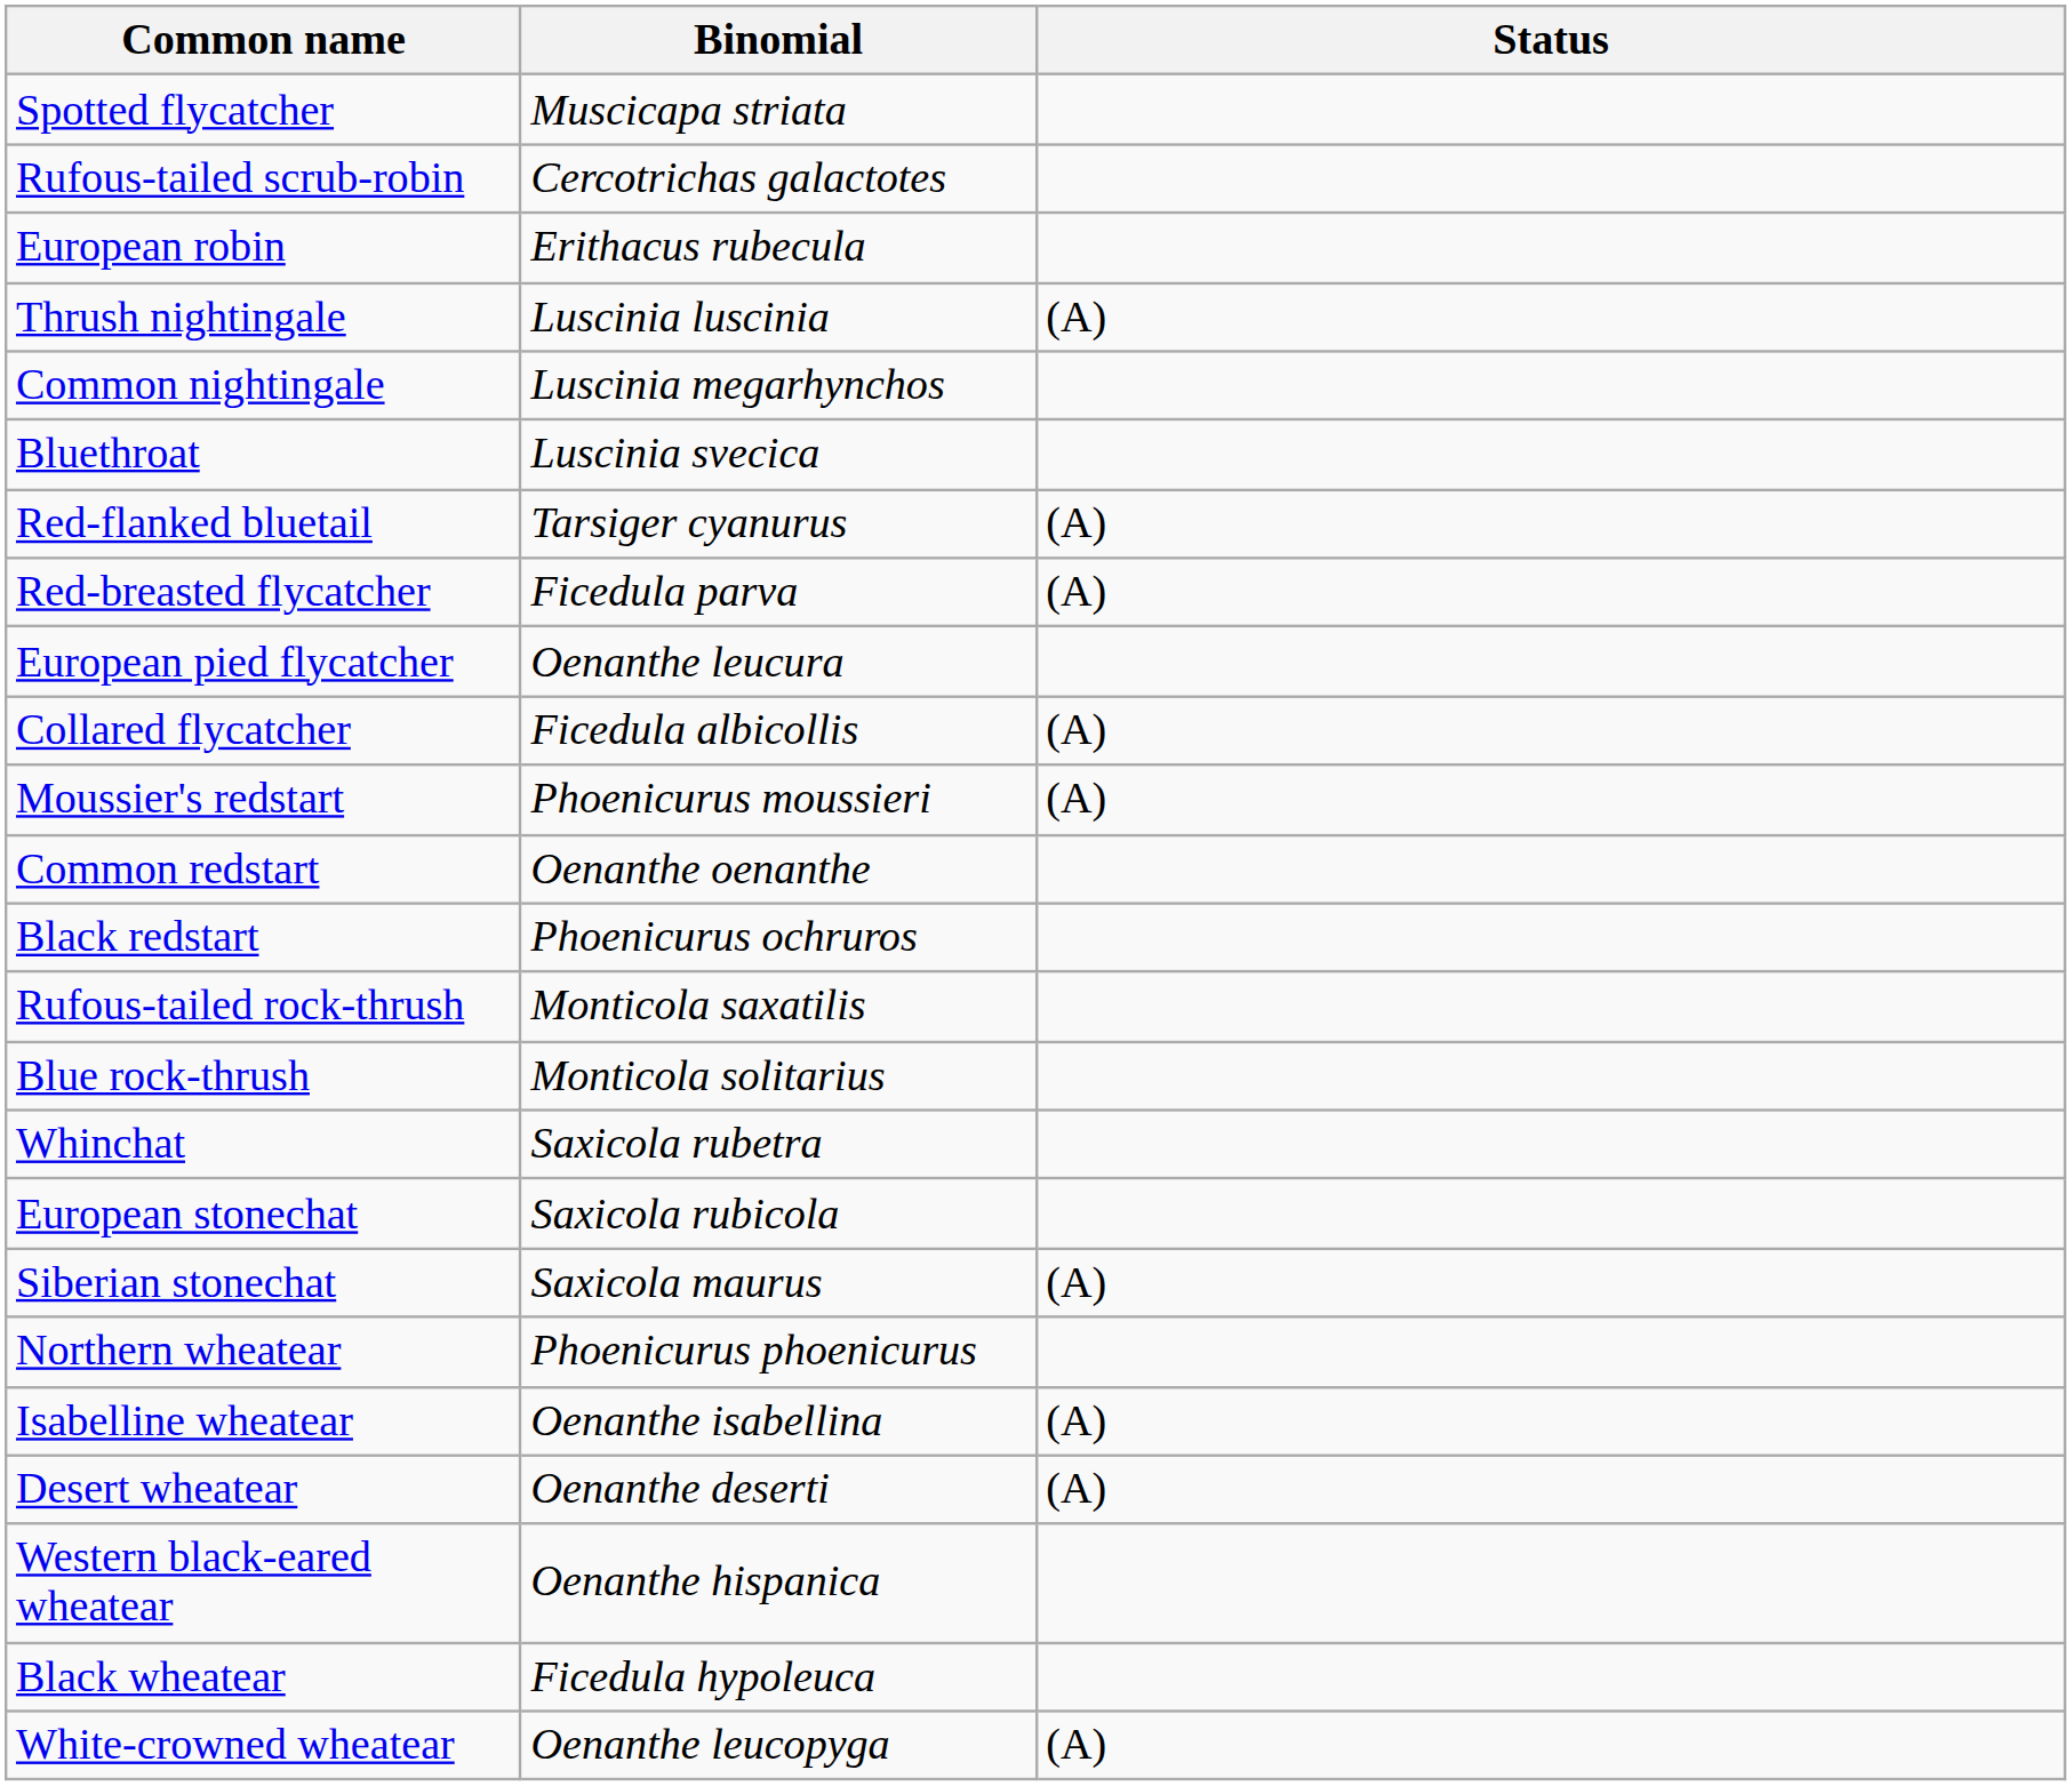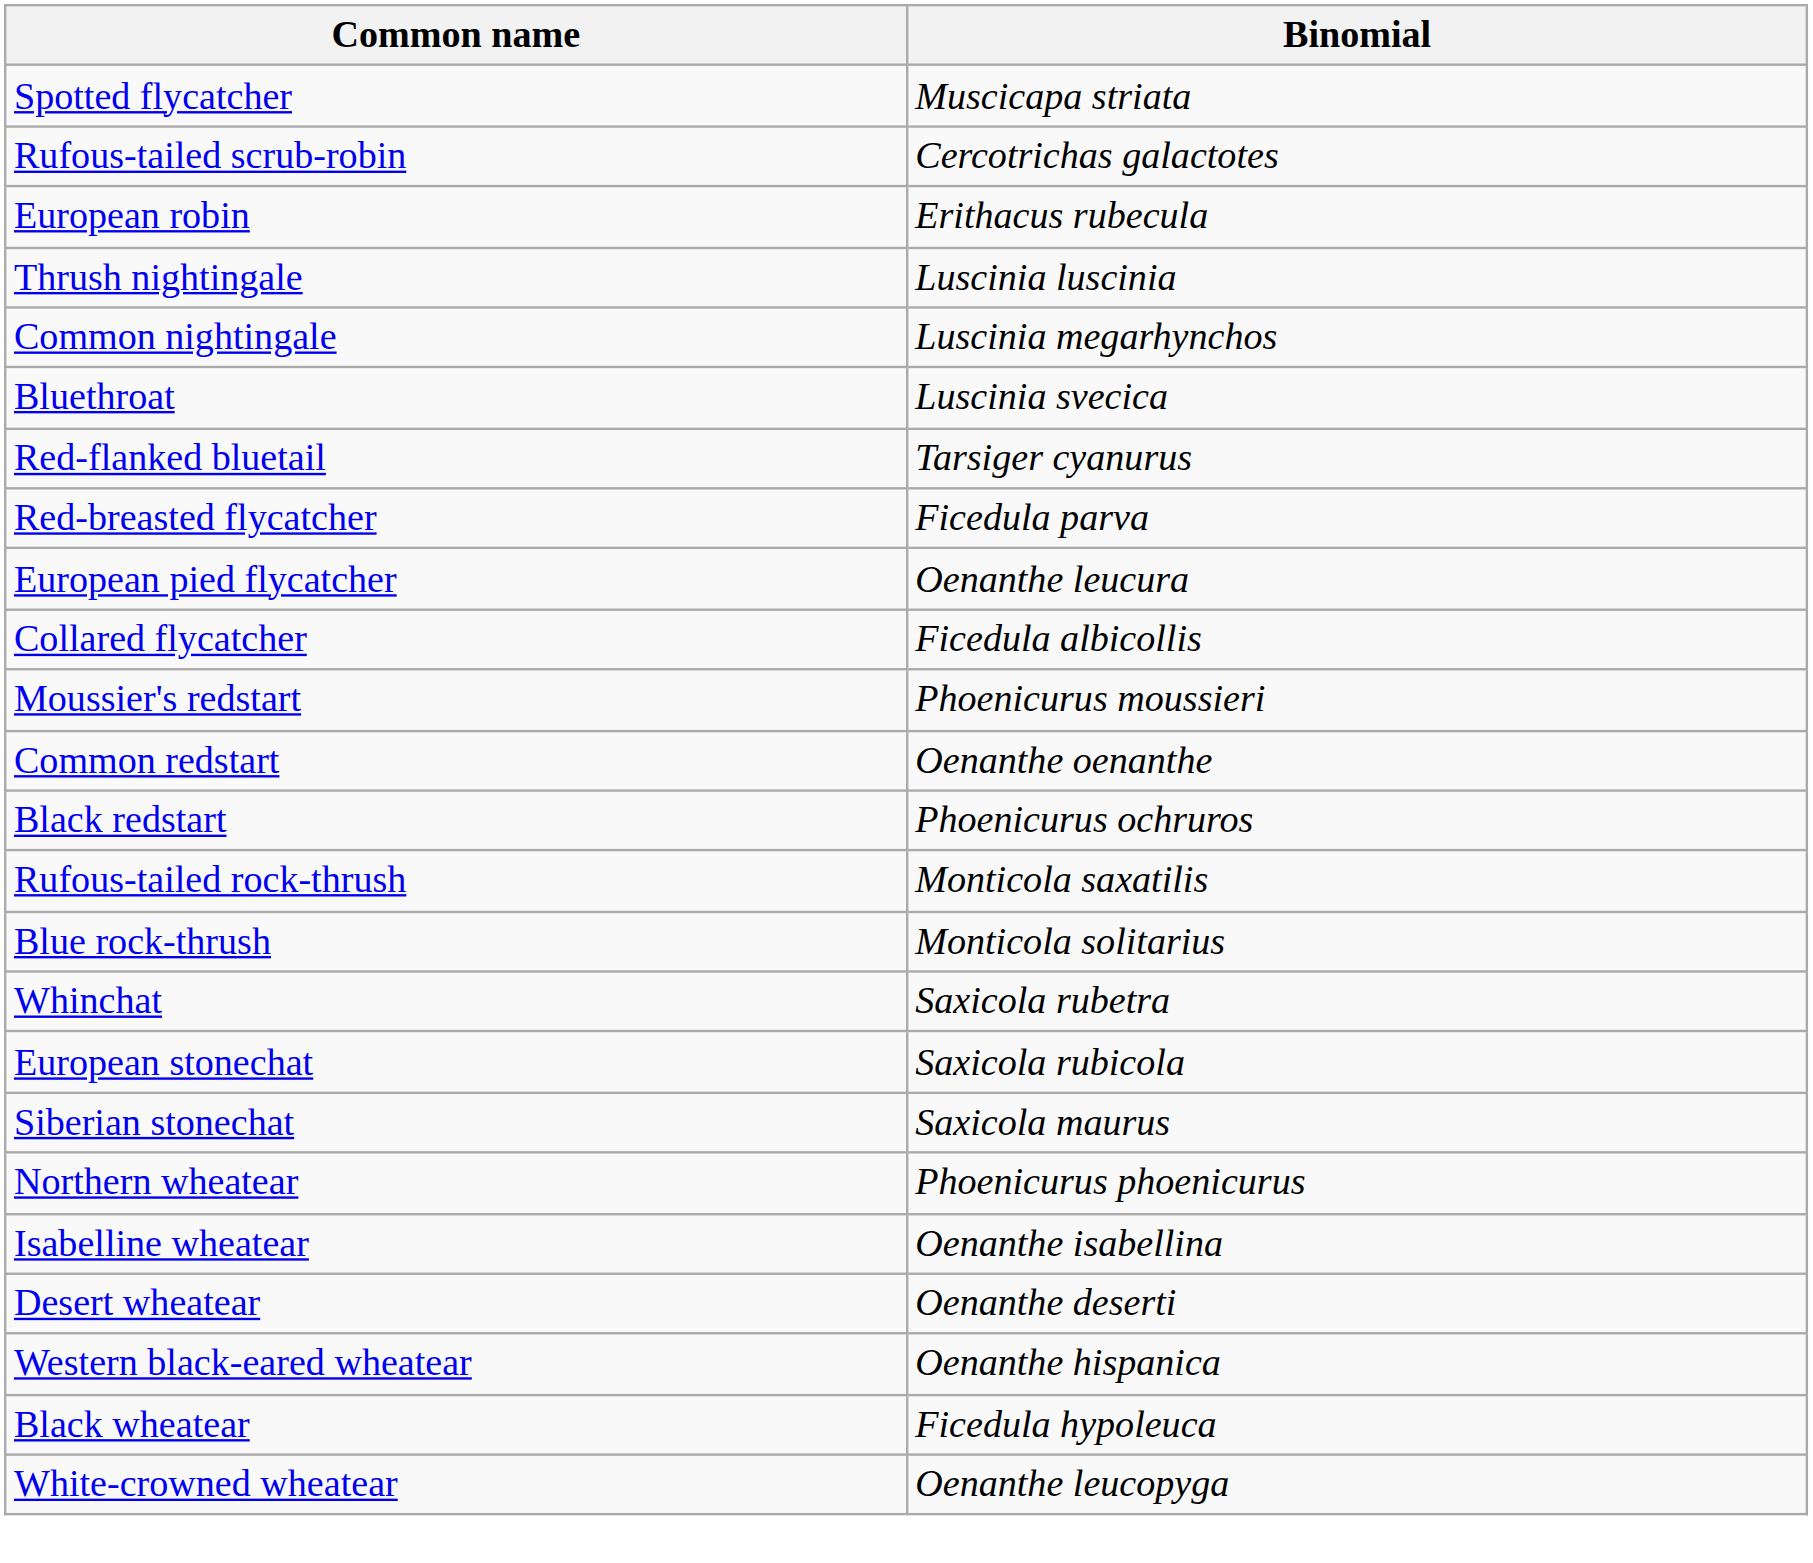- column: Status | (A) | (A) | (A) | (A) | (A) | (A) | (A) | (A) | (A)
